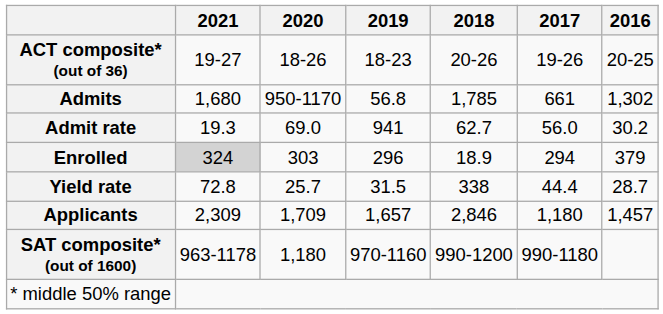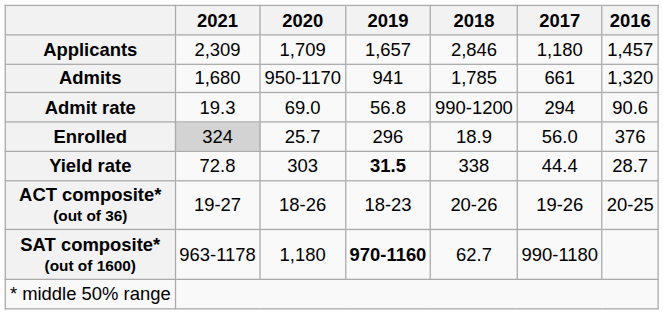rows swapped: Applicants <-> ACT composite* (out of 36)
Admits | 2019: 56.8 -> 941
Admits | 2016: 1,302 -> 1,320
Admit rate | 2019: 941 -> 56.8
Admit rate | 2018: 62.7 -> 990-1200
Admit rate | 2017: 56.0 -> 294
Admit rate | 2016: 30.2 -> 90.6
Enrolled | 2020: 303 -> 25.7
Enrolled | 2017: 294 -> 56.0
Enrolled | 2016: 379 -> 376
Yield rate | 2020: 25.7 -> 303
Yield rate | 2019: normal -> bold
SAT composite* (out of 1600) | 2019: normal -> bold
SAT composite* (out of 1600) | 2018: 990-1200 -> 62.7
